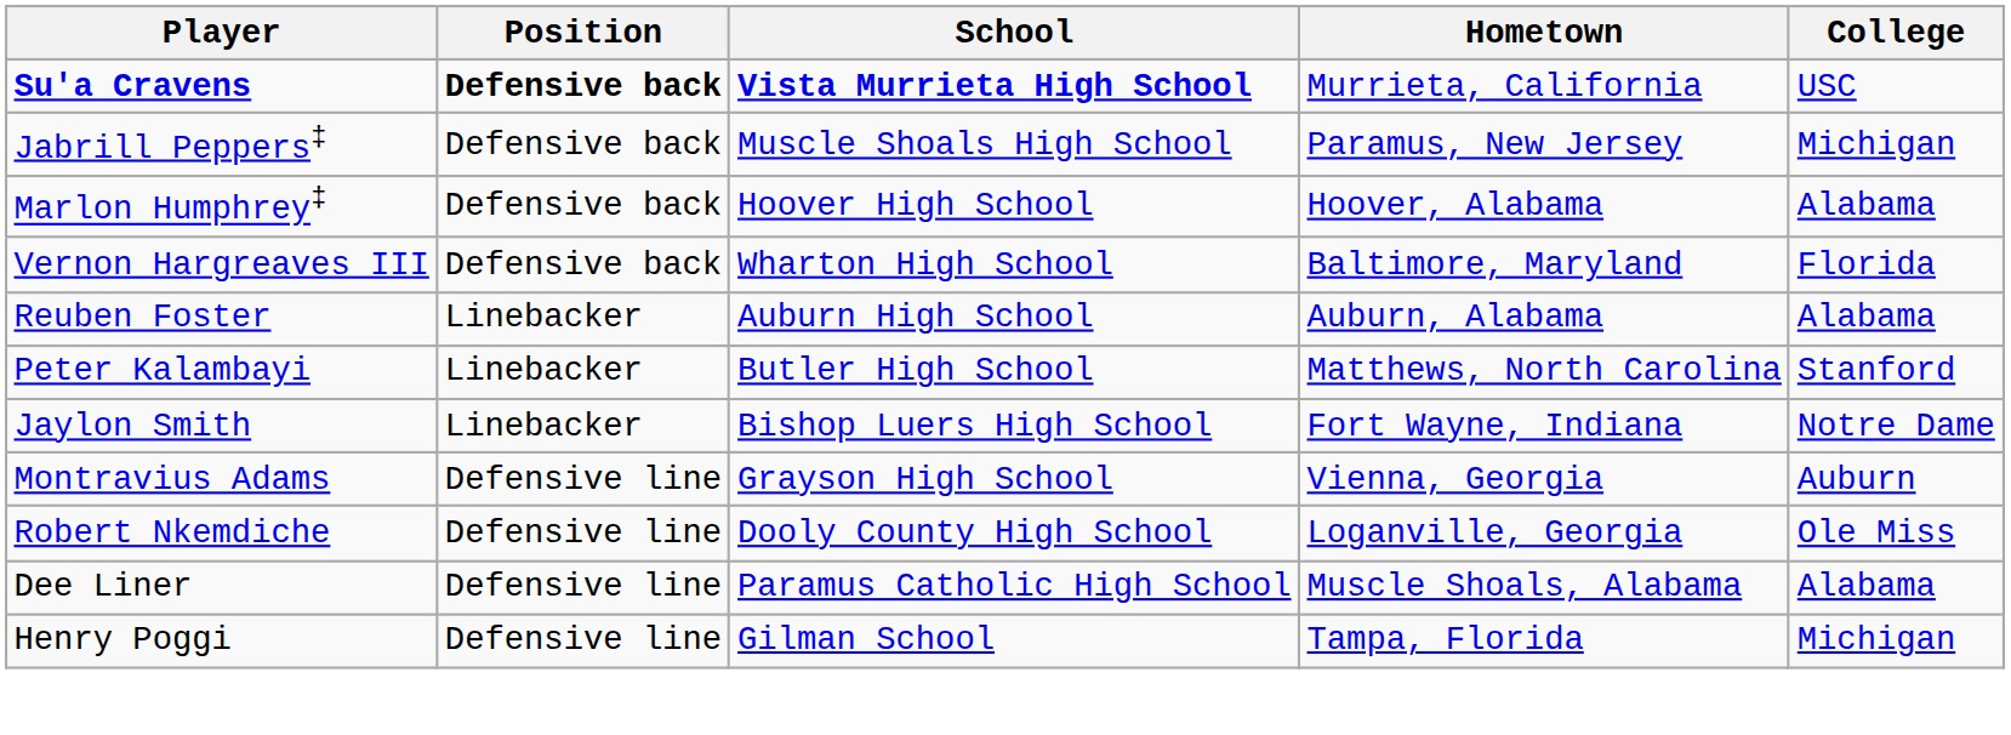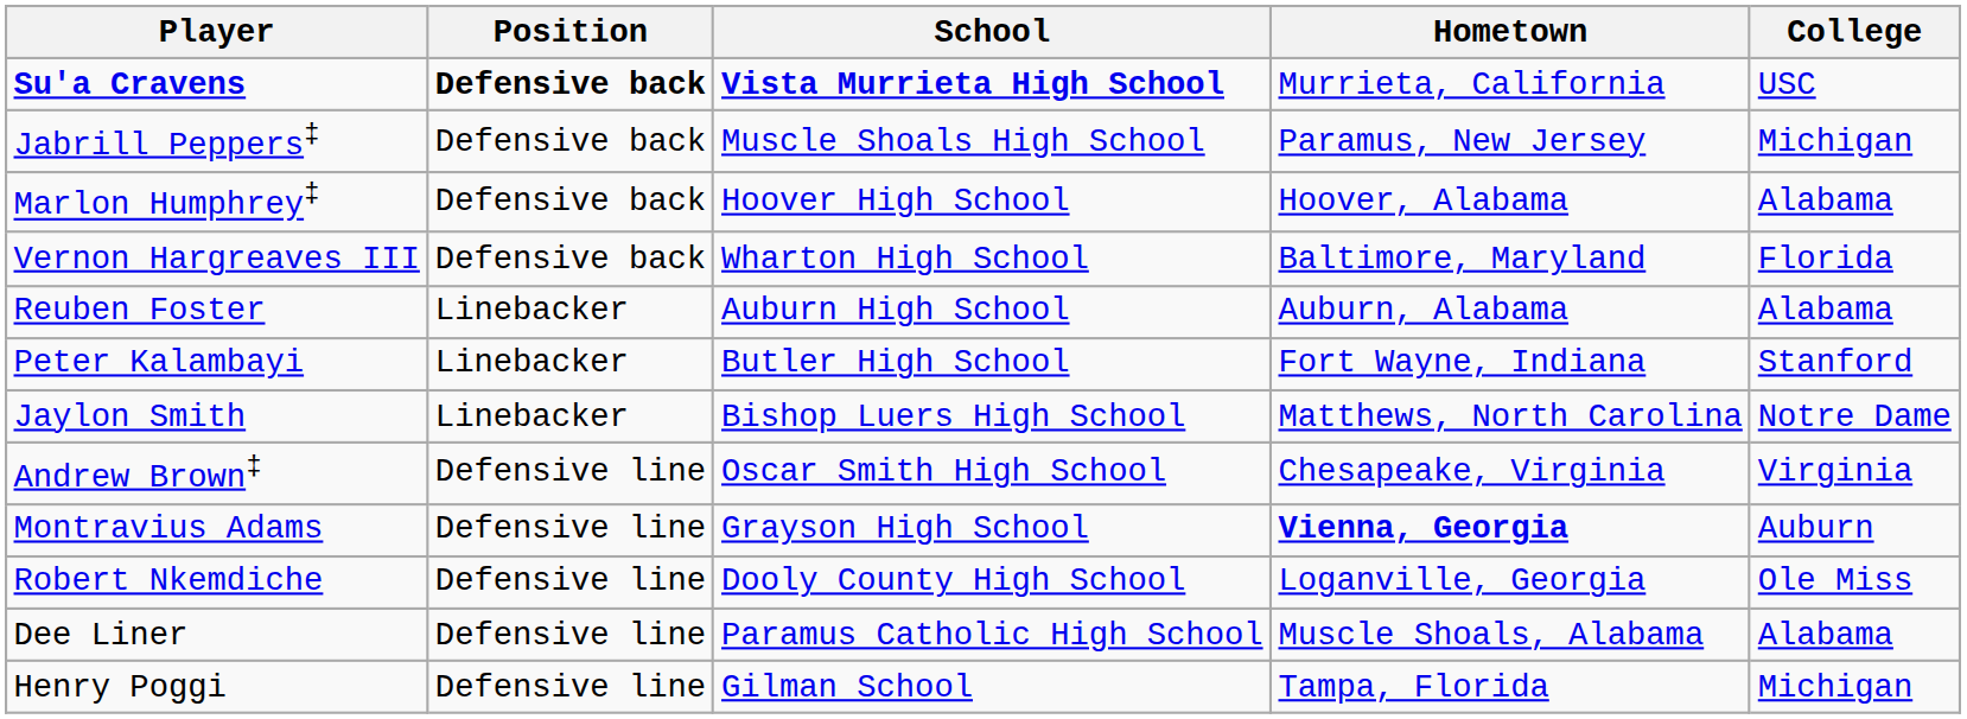Peter Kalambayi | Hometown: Matthews, North Carolina -> Fort Wayne, Indiana
Jaylon Smith | Hometown: Fort Wayne, Indiana -> Matthews, North Carolina
+ row: Andrew Brown‡ | Defensive line | Oscar Smith High School | Chesapeake, Virginia | Virginia
Montravius Adams | Hometown: normal -> bold
